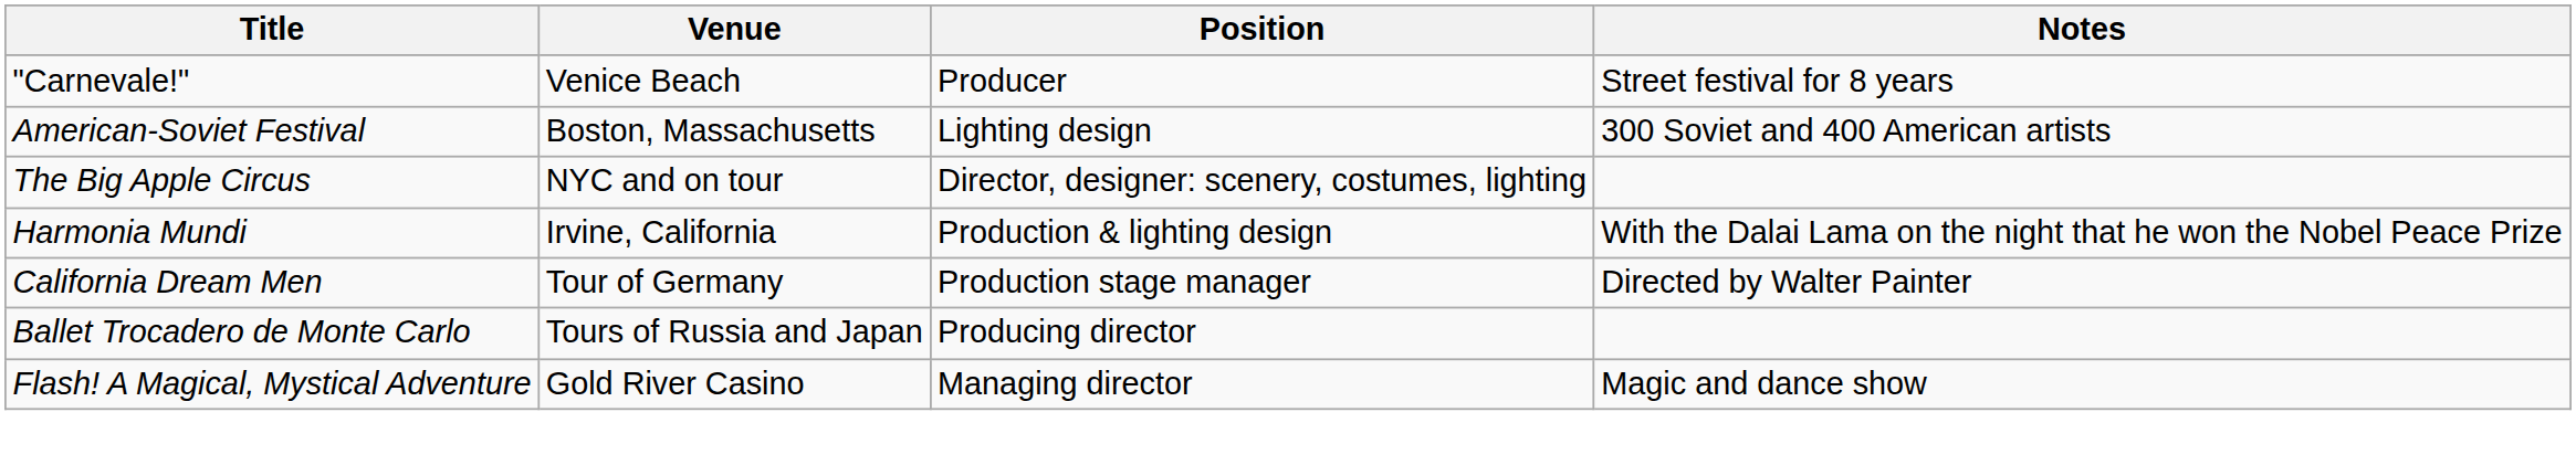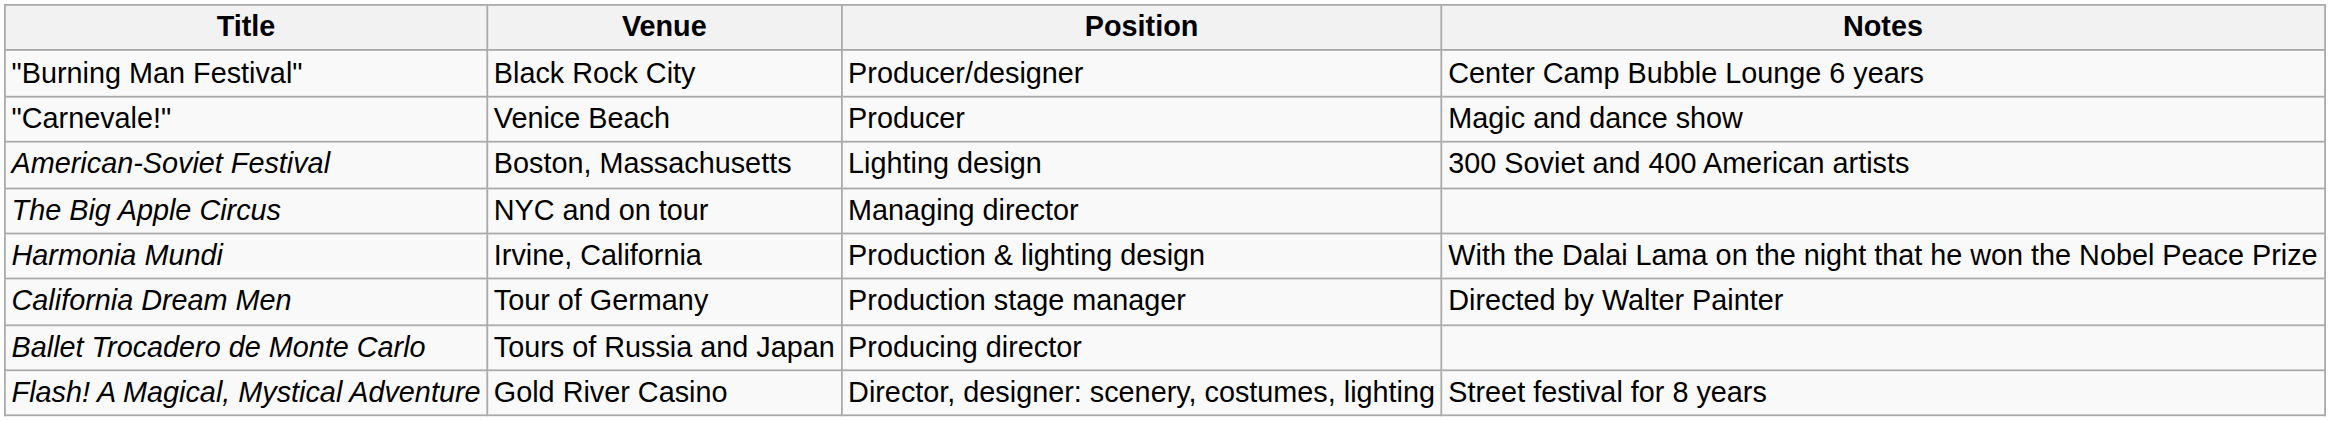+ row: "Burning Man Festival" | Black Rock City | Producer/designer | Center Camp Bubble Lounge 6 years
"Carnevale!" | Notes: Street festival for 8 years -> Magic and dance show
The Big Apple Circus | Position: Director, designer: scenery, costumes, lighting -> Managing director
Flash! A Magical, Mystical Adventure | Position: Managing director -> Director, designer: scenery, costumes, lighting
Flash! A Magical, Mystical Adventure | Notes: Magic and dance show -> Street festival for 8 years
